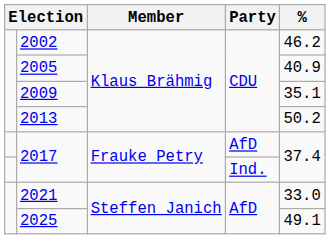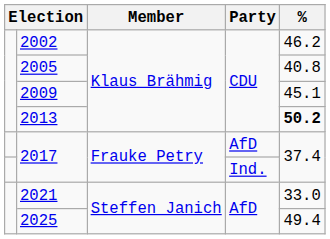2005 | %: 40.9 -> 40.8
2009 | %: 35.1 -> 45.1
2013 | %: normal -> bold
2025 | %: 49.1 -> 49.4
